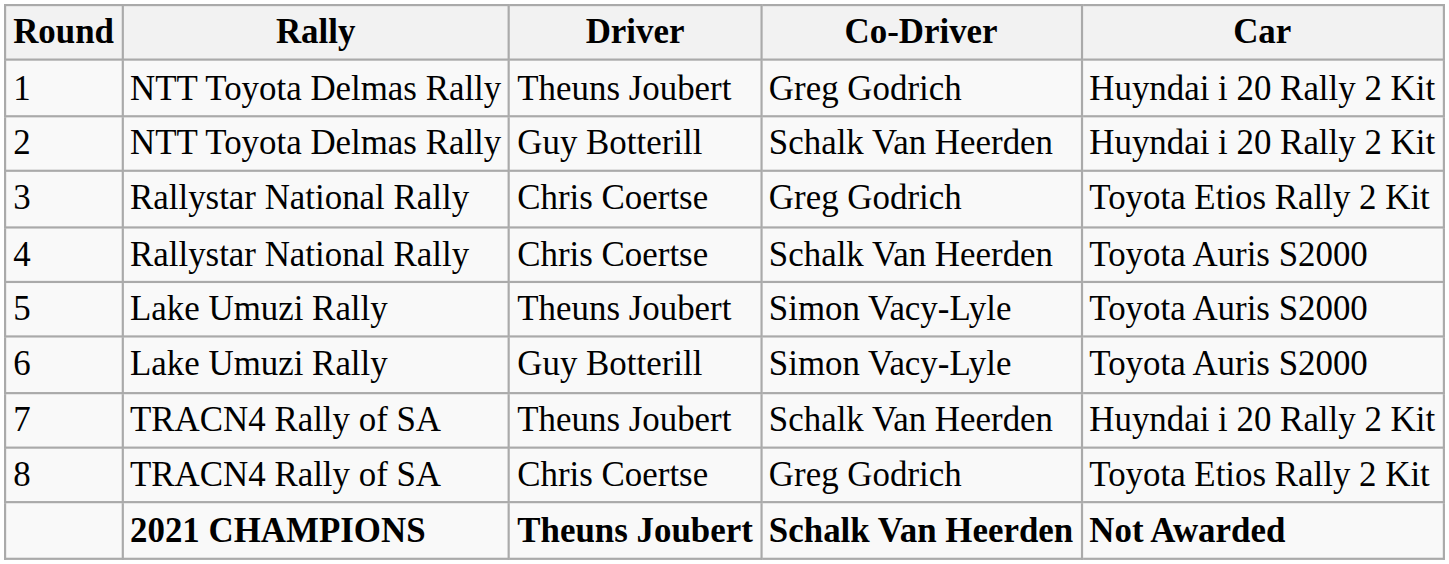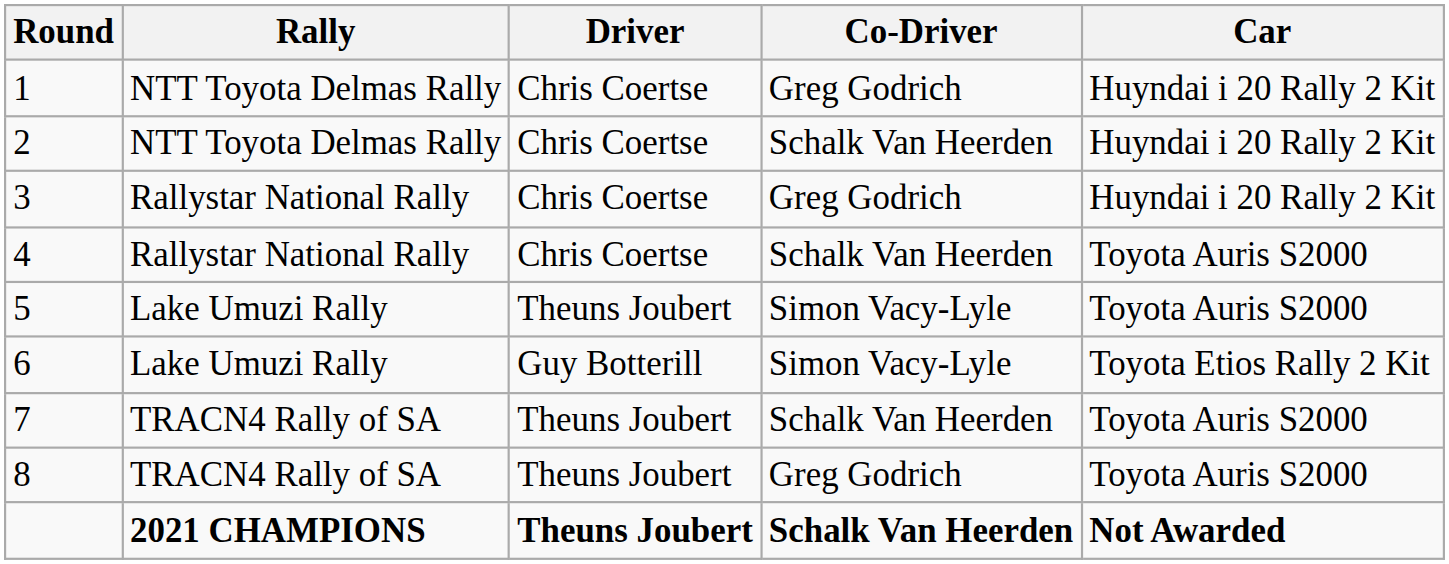1 | Driver: Theuns Joubert -> Chris Coertse
2 | Driver: Guy Botterill -> Chris Coertse
3 | Car: Toyota Etios Rally 2 Kit -> Huyndai i 20 Rally 2 Kit
6 | Car: Toyota Auris S2000 -> Toyota Etios Rally 2 Kit
7 | Car: Huyndai i 20 Rally 2 Kit -> Toyota Auris S2000
8 | Driver: Chris Coertse -> Theuns Joubert
8 | Car: Toyota Etios Rally 2 Kit -> Toyota Auris S2000
